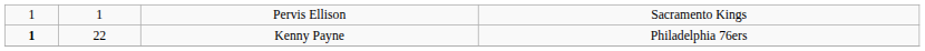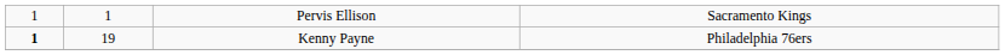Kenny Payne | column 2: 22 -> 19
